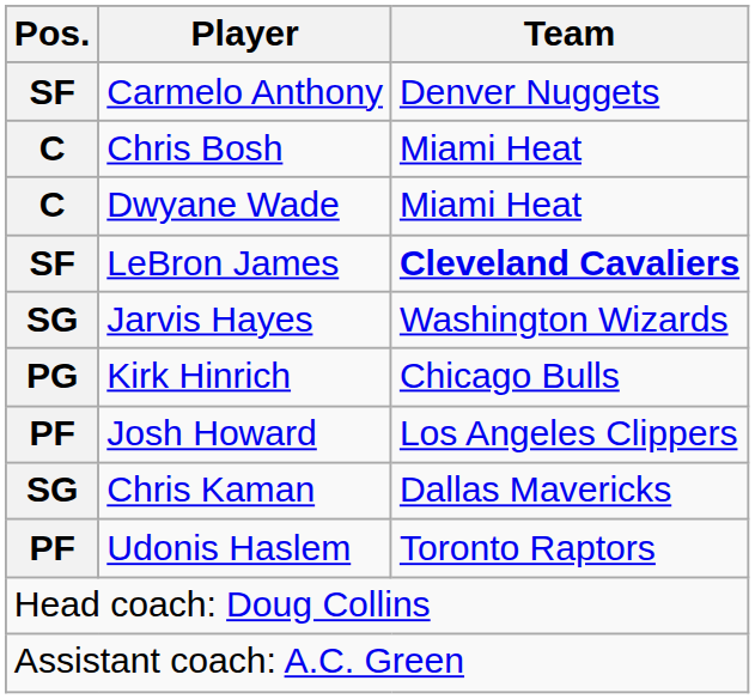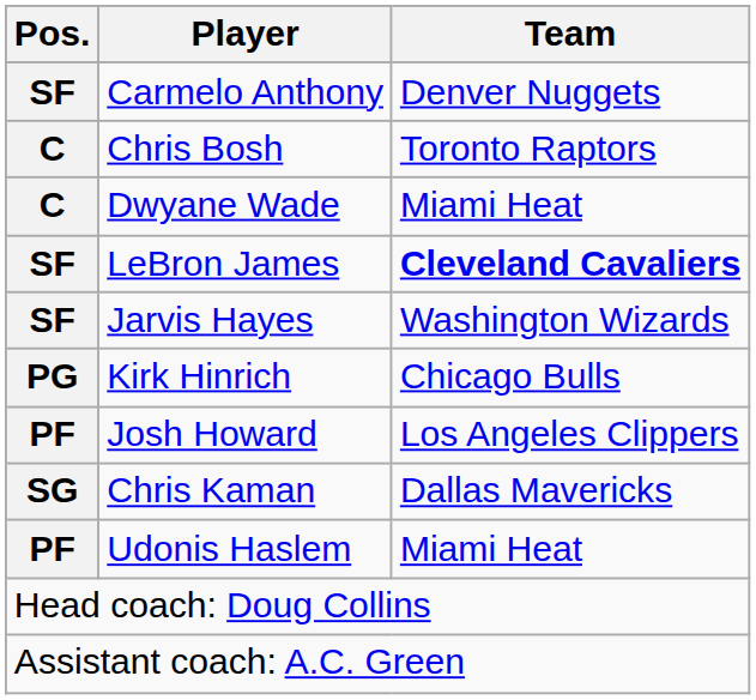Chris Bosh | Team: Miami Heat -> Toronto Raptors
Jarvis Hayes | Pos.: SG -> SF
Udonis Haslem | Team: Toronto Raptors -> Miami Heat
